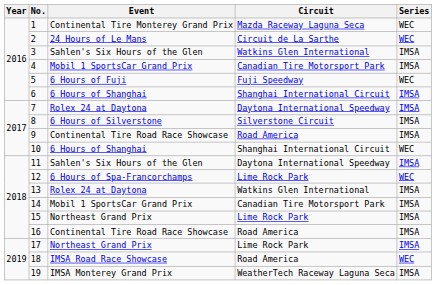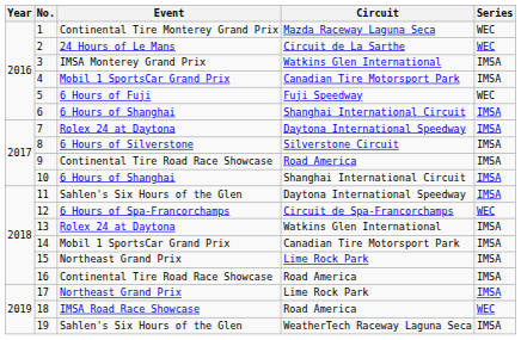3 | Event: Sahlen's Six Hours of the Glen -> IMSA Monterey Grand Prix
10 | Series: WEC -> IMSA
12 | Circuit: Lime Rock Park -> Circuit de Spa-Francorchamps
19 | Event: IMSA Monterey Grand Prix -> Sahlen's Six Hours of the Glen
